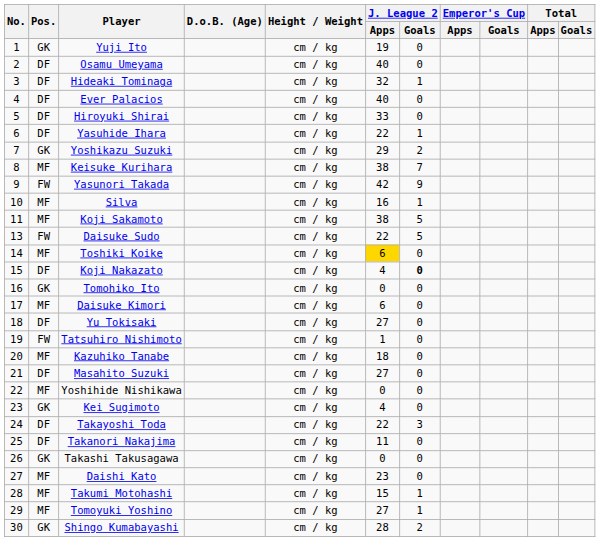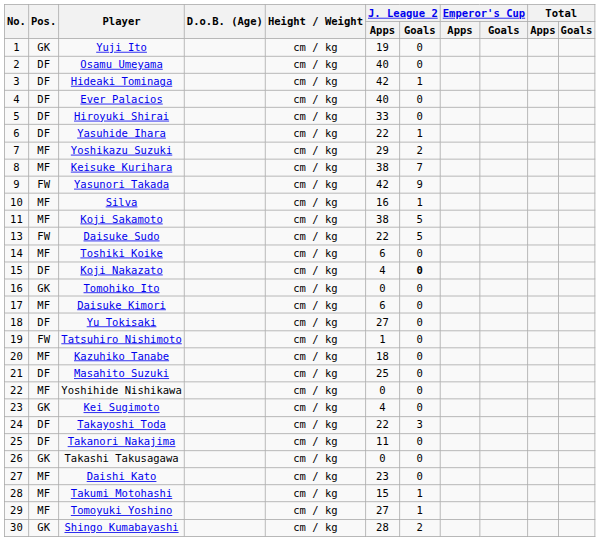Hideaki Tominaga | J. League 2 / Apps: 32 -> 42
Yoshikazu Suzuki | Pos.: GK -> MF
Toshiki Koike | J. League 2 / Apps: gold background -> no background
Masahito Suzuki | J. League 2 / Apps: 27 -> 25
